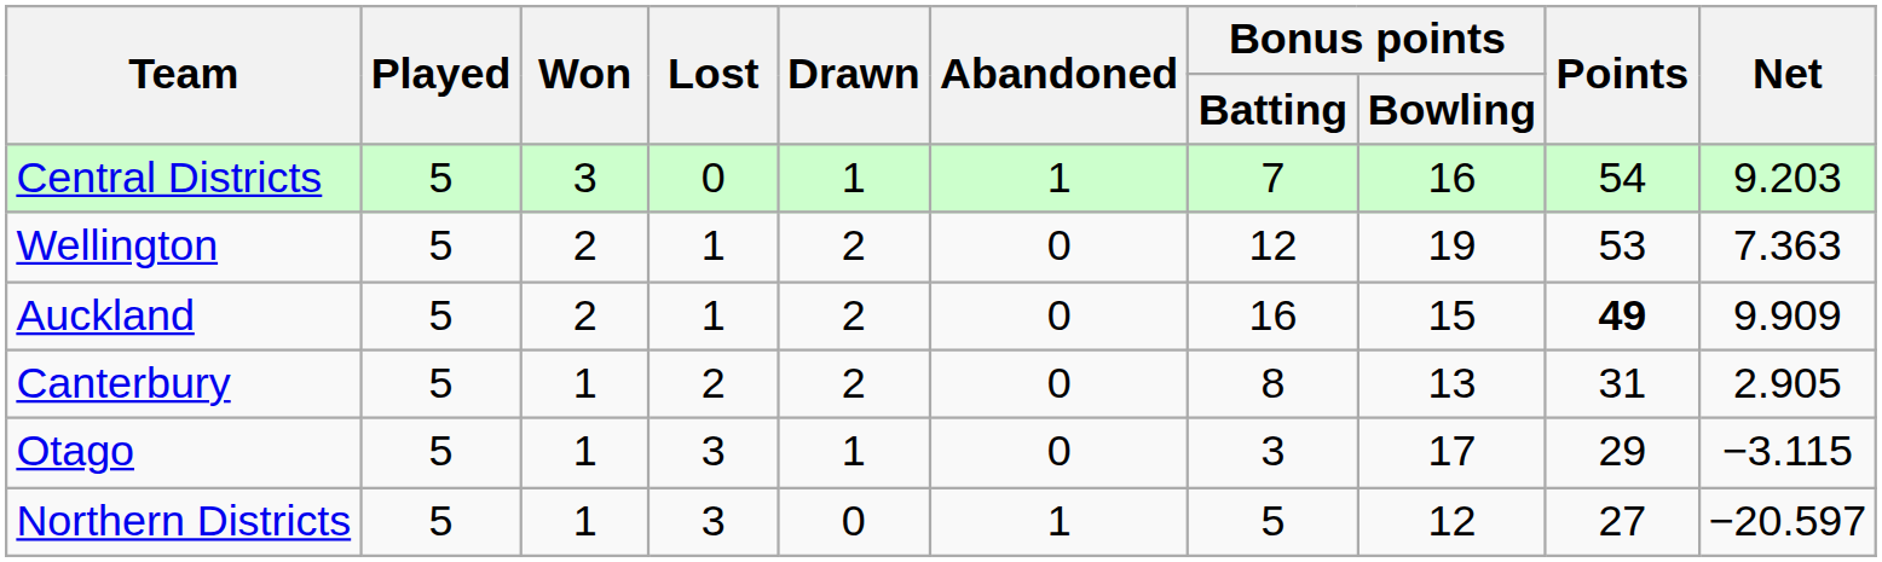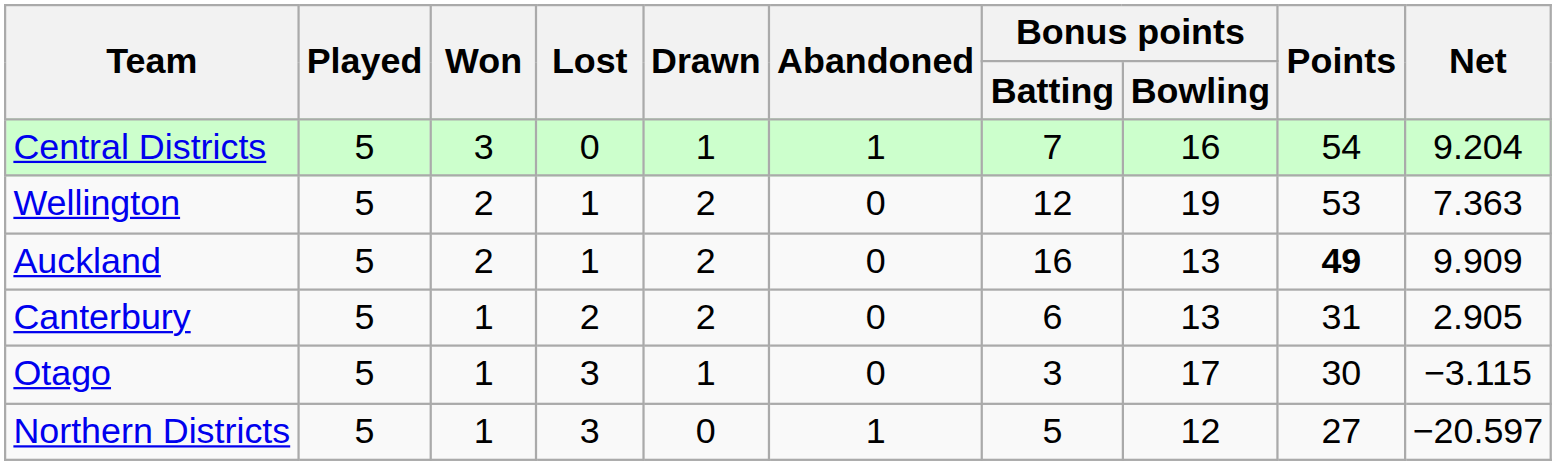Central Districts | Net: 9.203 -> 9.204
Auckland | Bonus points / Bowling: 15 -> 13
Canterbury | Bonus points / Batting: 8 -> 6
Otago | Points: 29 -> 30
